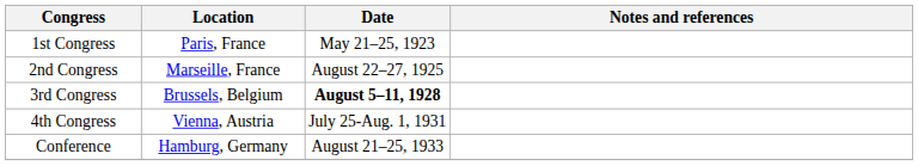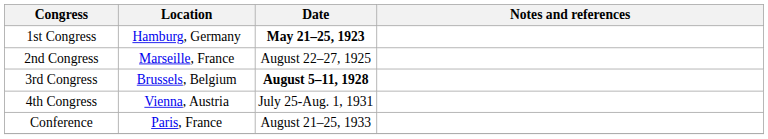1st Congress | Location: Paris, France -> Hamburg, Germany
1st Congress | Date: normal -> bold
Conference | Location: Hamburg, Germany -> Paris, France
